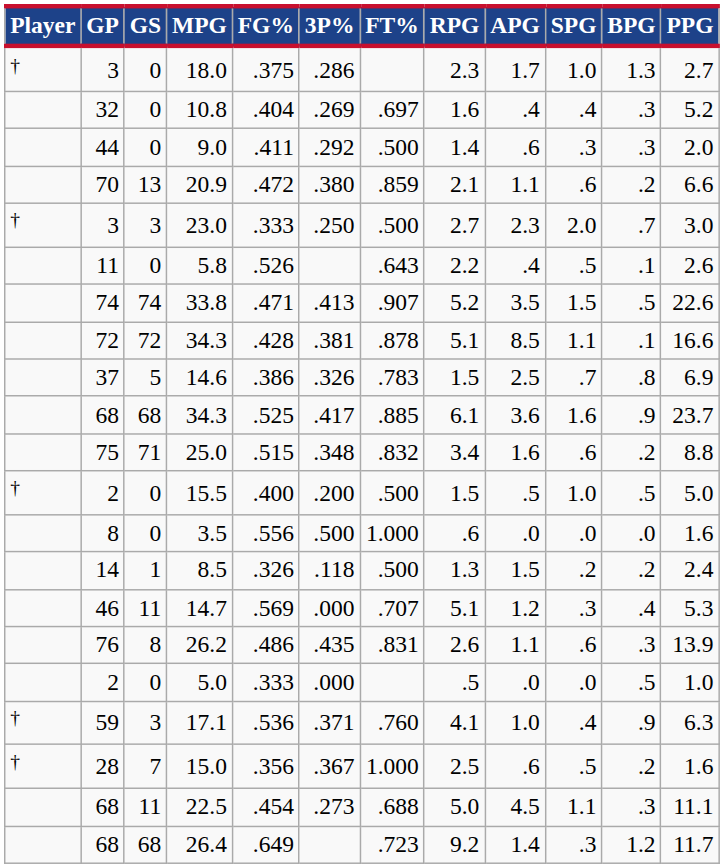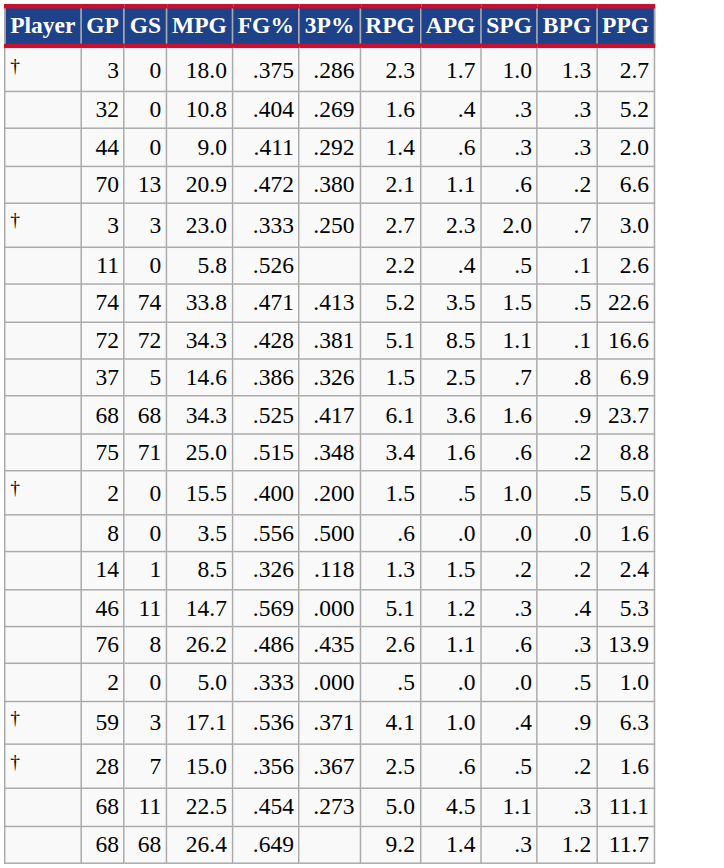- column: FT% | .697 | .500 | .859 | .500 | .643 | .907 | .878 | .783 | .885 | .832 | .500 | 1.000 | .500 | .707 | .831 | .760 | 1.000 | .688 | .723
10.8 | SPG: .4 -> .3
